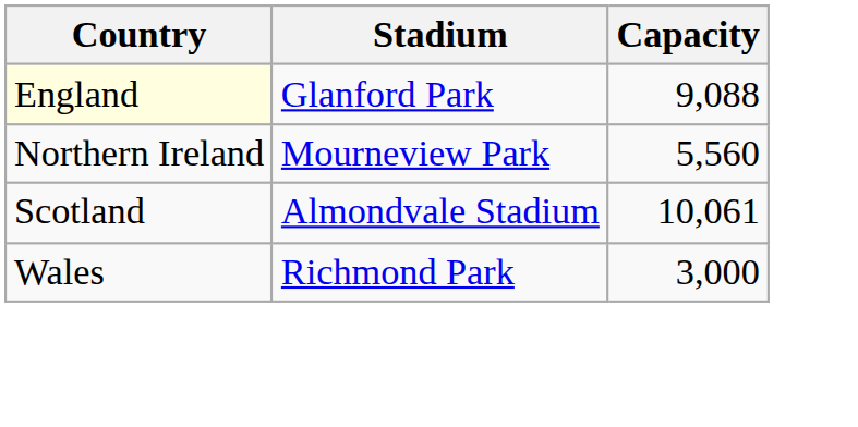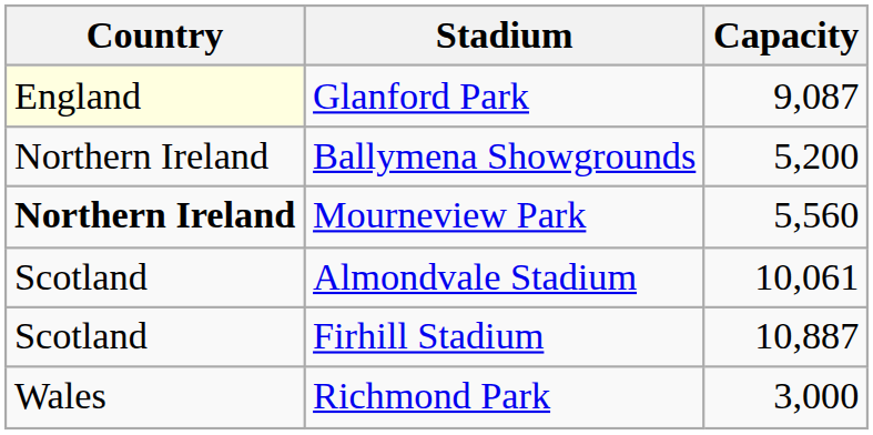Glanford Park | Capacity: 9,088 -> 9,087
+ row: Northern Ireland | Ballymena Showgrounds | 5,200
Mourneview Park | Country: normal -> bold
+ row: Scotland | Firhill Stadium | 10,887
